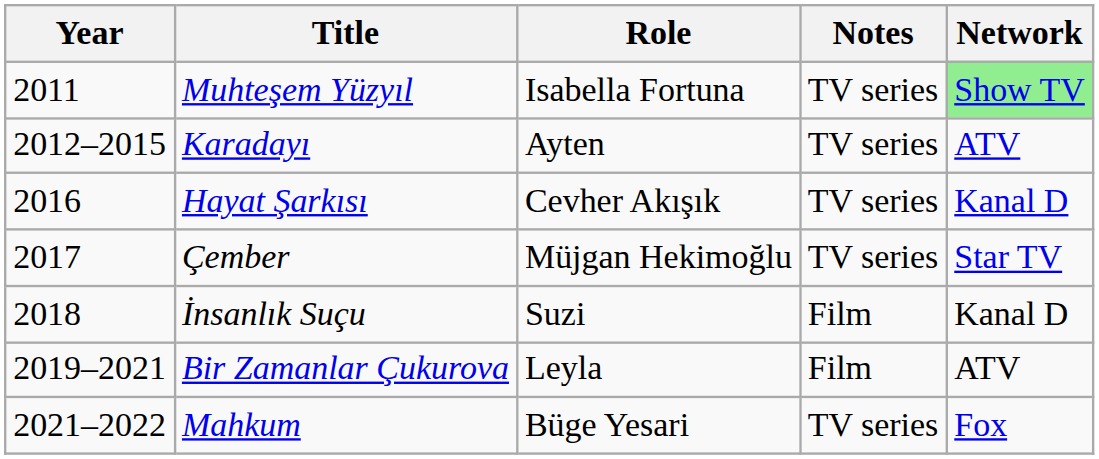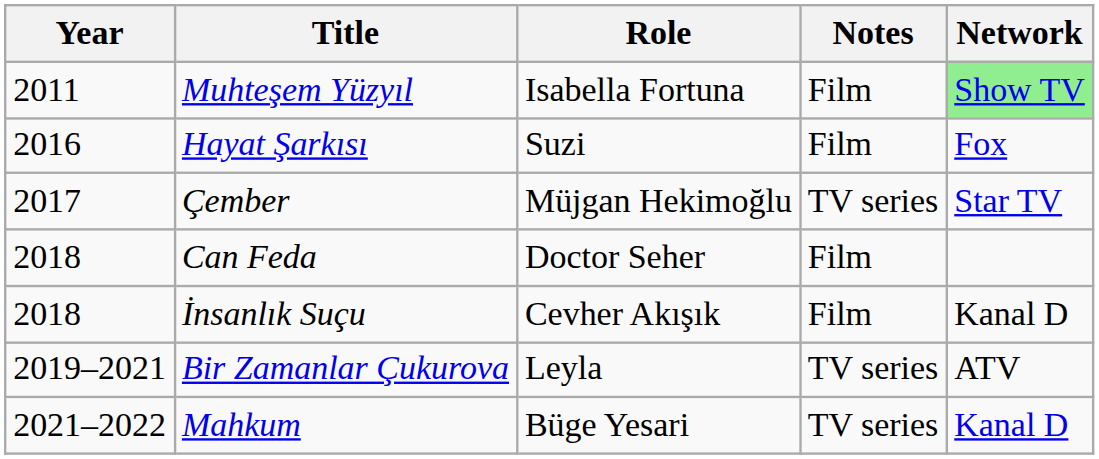Muhteşem Yüzyıl | Notes: TV series -> Film
- row: 2012–2015 | Karadayı | Ayten | TV series | ATV
Hayat Şarkısı | Role: Cevher Akışık -> Suzi
Hayat Şarkısı | Notes: TV series -> Film
Hayat Şarkısı | Network: Kanal D -> Fox
+ row: 2018 | Can Feda | Doctor Seher | Film
İnsanlık Suçu | Role: Suzi -> Cevher Akışık
Bir Zamanlar Çukurova | Notes: Film -> TV series
Mahkum | Network: Fox -> Kanal D
